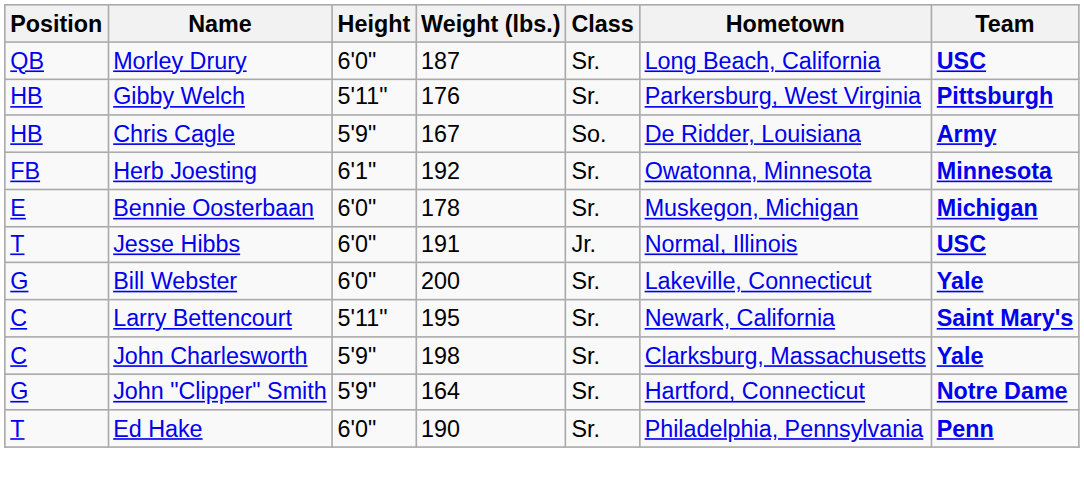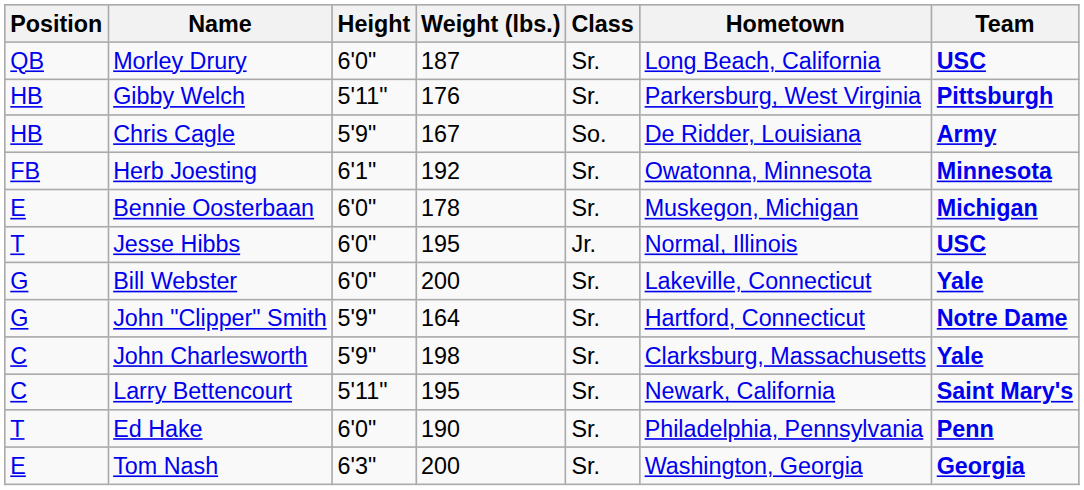Jesse Hibbs | Weight (lbs.): 191 -> 195
rows swapped: Larry Bettencourt <-> John "Clipper" Smith
+ row: E | Tom Nash | 6'3" | 200 | Sr. | Washington, Georgia | Georgia
